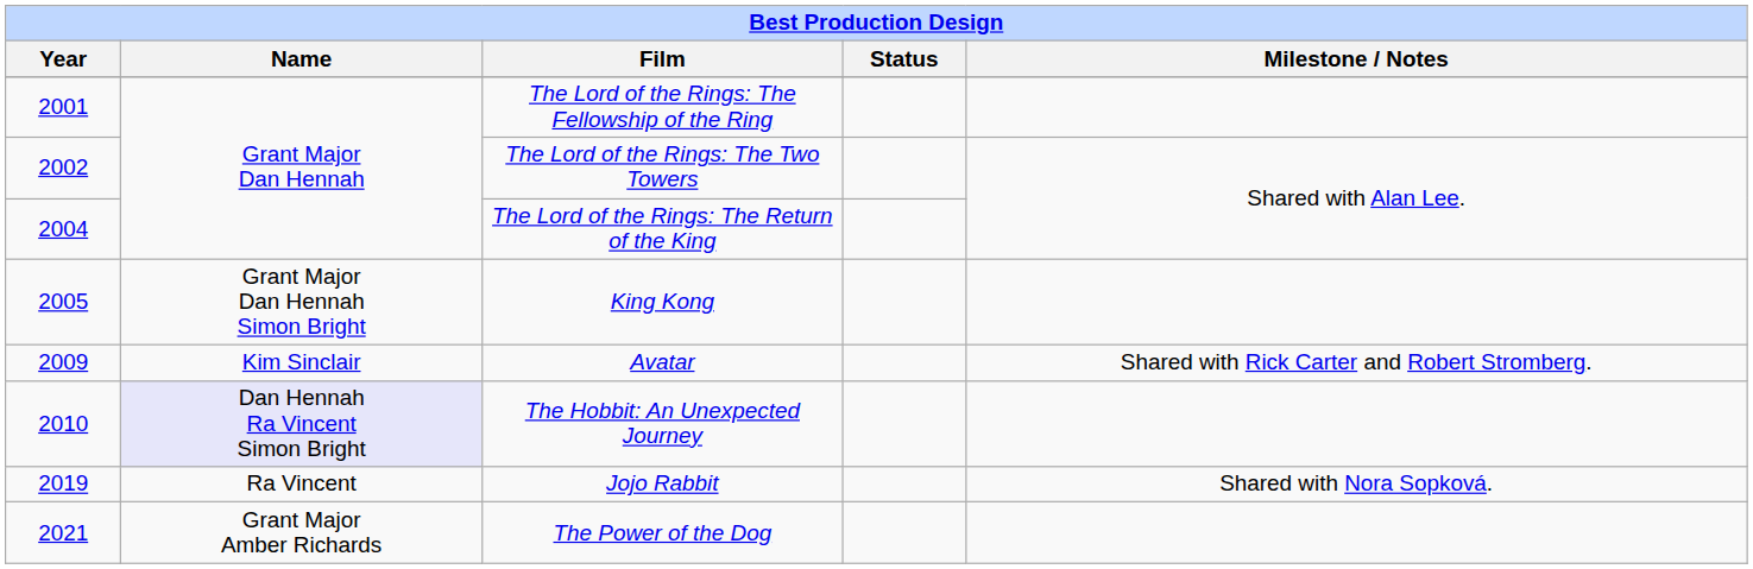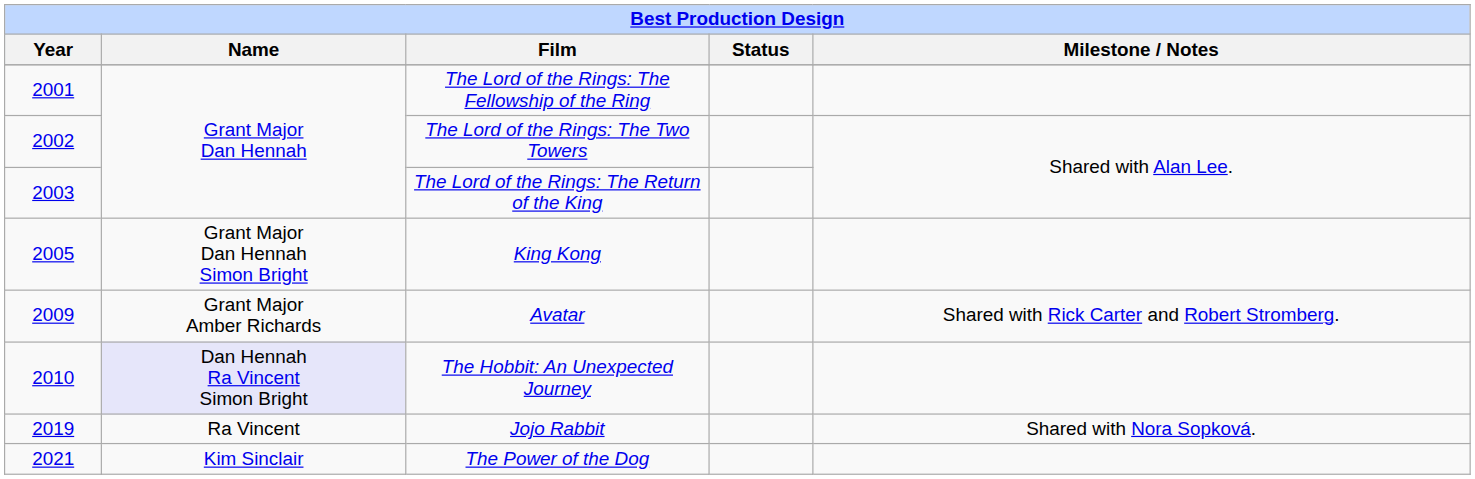The Lord of the Rings: The Return of the King | Year: 2004 -> 2003
Avatar | Name: Kim Sinclair -> Grant Major Amber Richards
The Power of the Dog | Name: Grant Major Amber Richards -> Kim Sinclair
